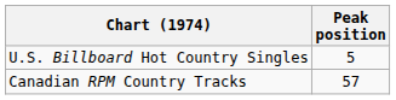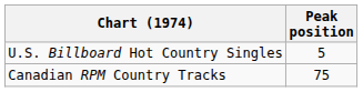Canadian RPM Country Tracks | Peak position: 57 -> 75
